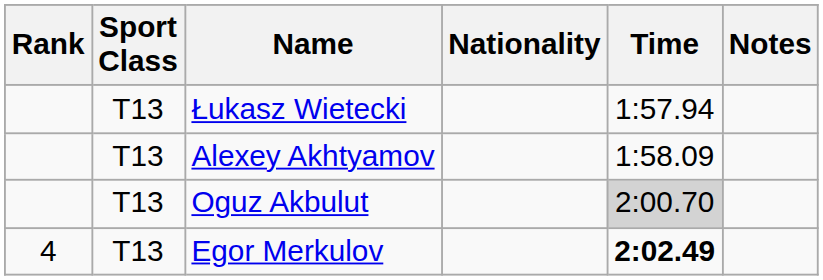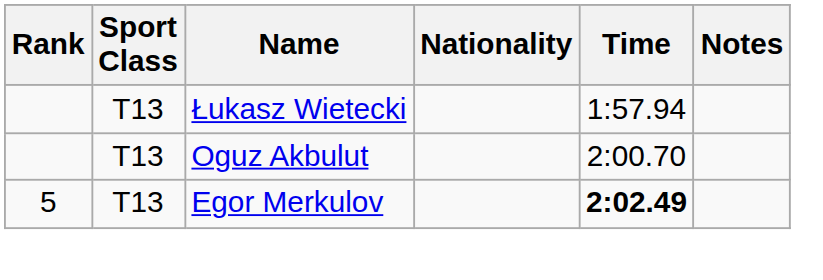- row: T13 | Alexey Akhtyamov | 1:58.09
Oguz Akbulut | Time: lightgrey background -> no background
Egor Merkulov | Rank: 4 -> 5
